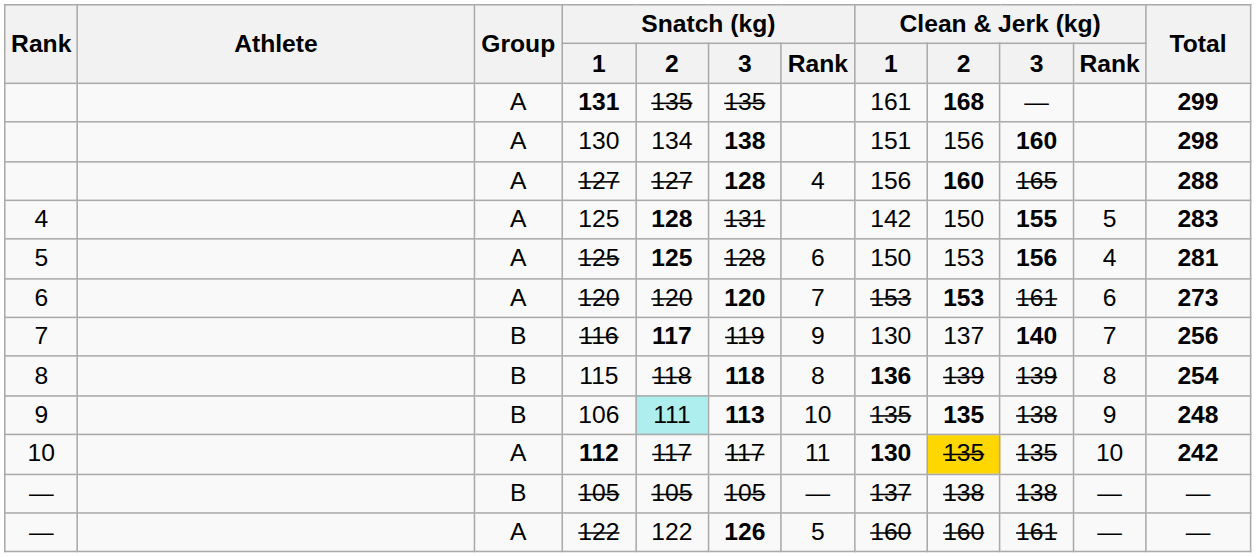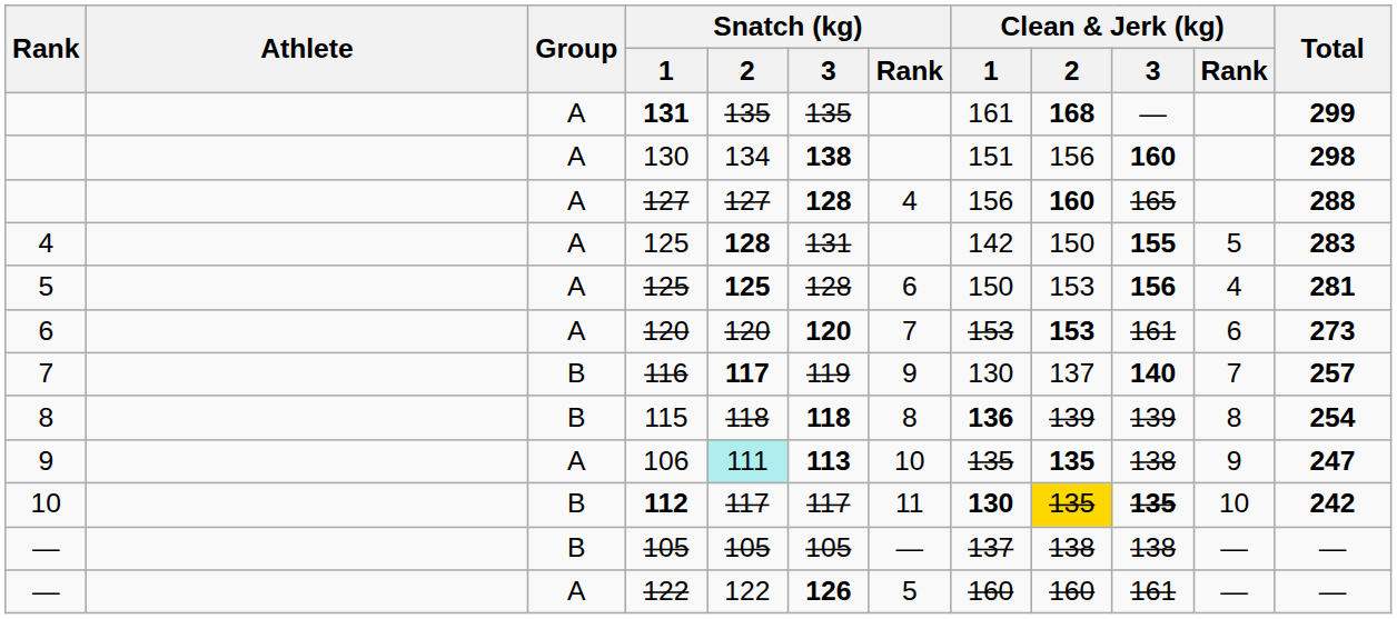116 | Total: 256 -> 257
106 | Group: B -> A
106 | Total: 248 -> 247
112 | Group: A -> B
112 | Clean & Jerk (kg) / 3: normal -> bold
